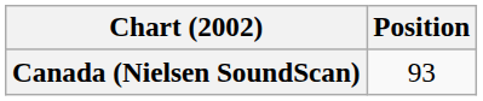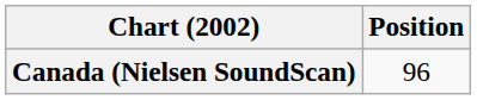Canada (Nielsen SoundScan) | Position: 93 -> 96
